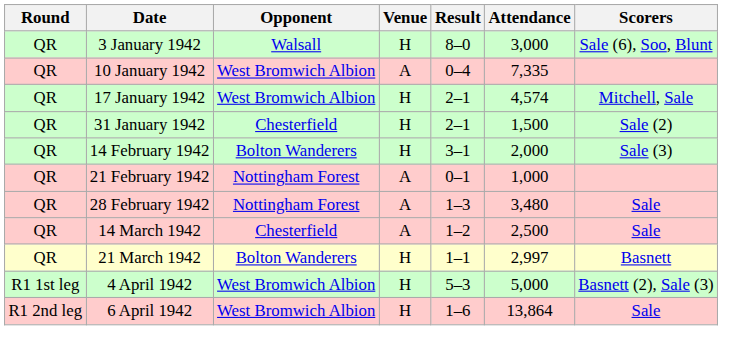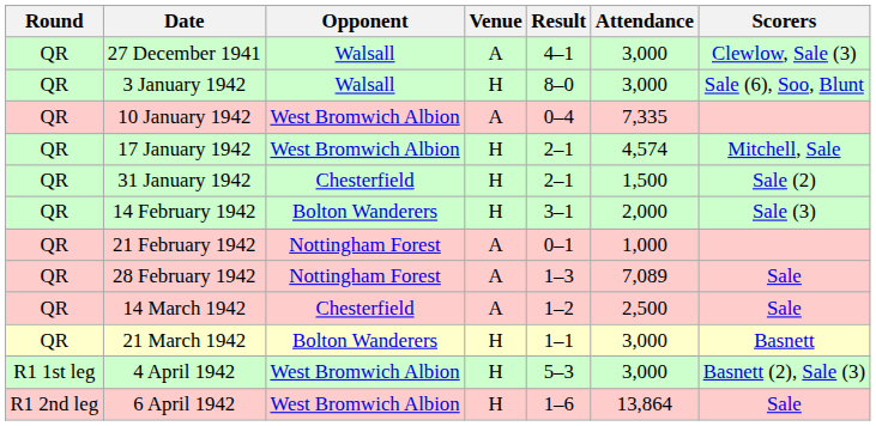+ row: QR | 27 December 1941 | Walsall | A | 4–1 | 3,000 | Clewlow, Sale (3)
28 February 1942 | Attendance: 3,480 -> 7,089
21 March 1942 | Attendance: 2,997 -> 3,000
4 April 1942 | Attendance: 5,000 -> 3,000
